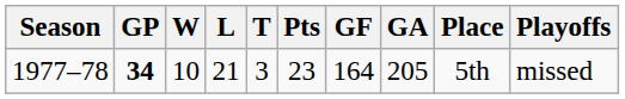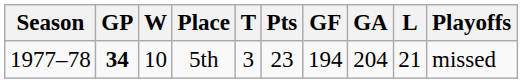columns swapped: L <-> Place
1977–78 | GF: 164 -> 194
1977–78 | GA: 205 -> 204
